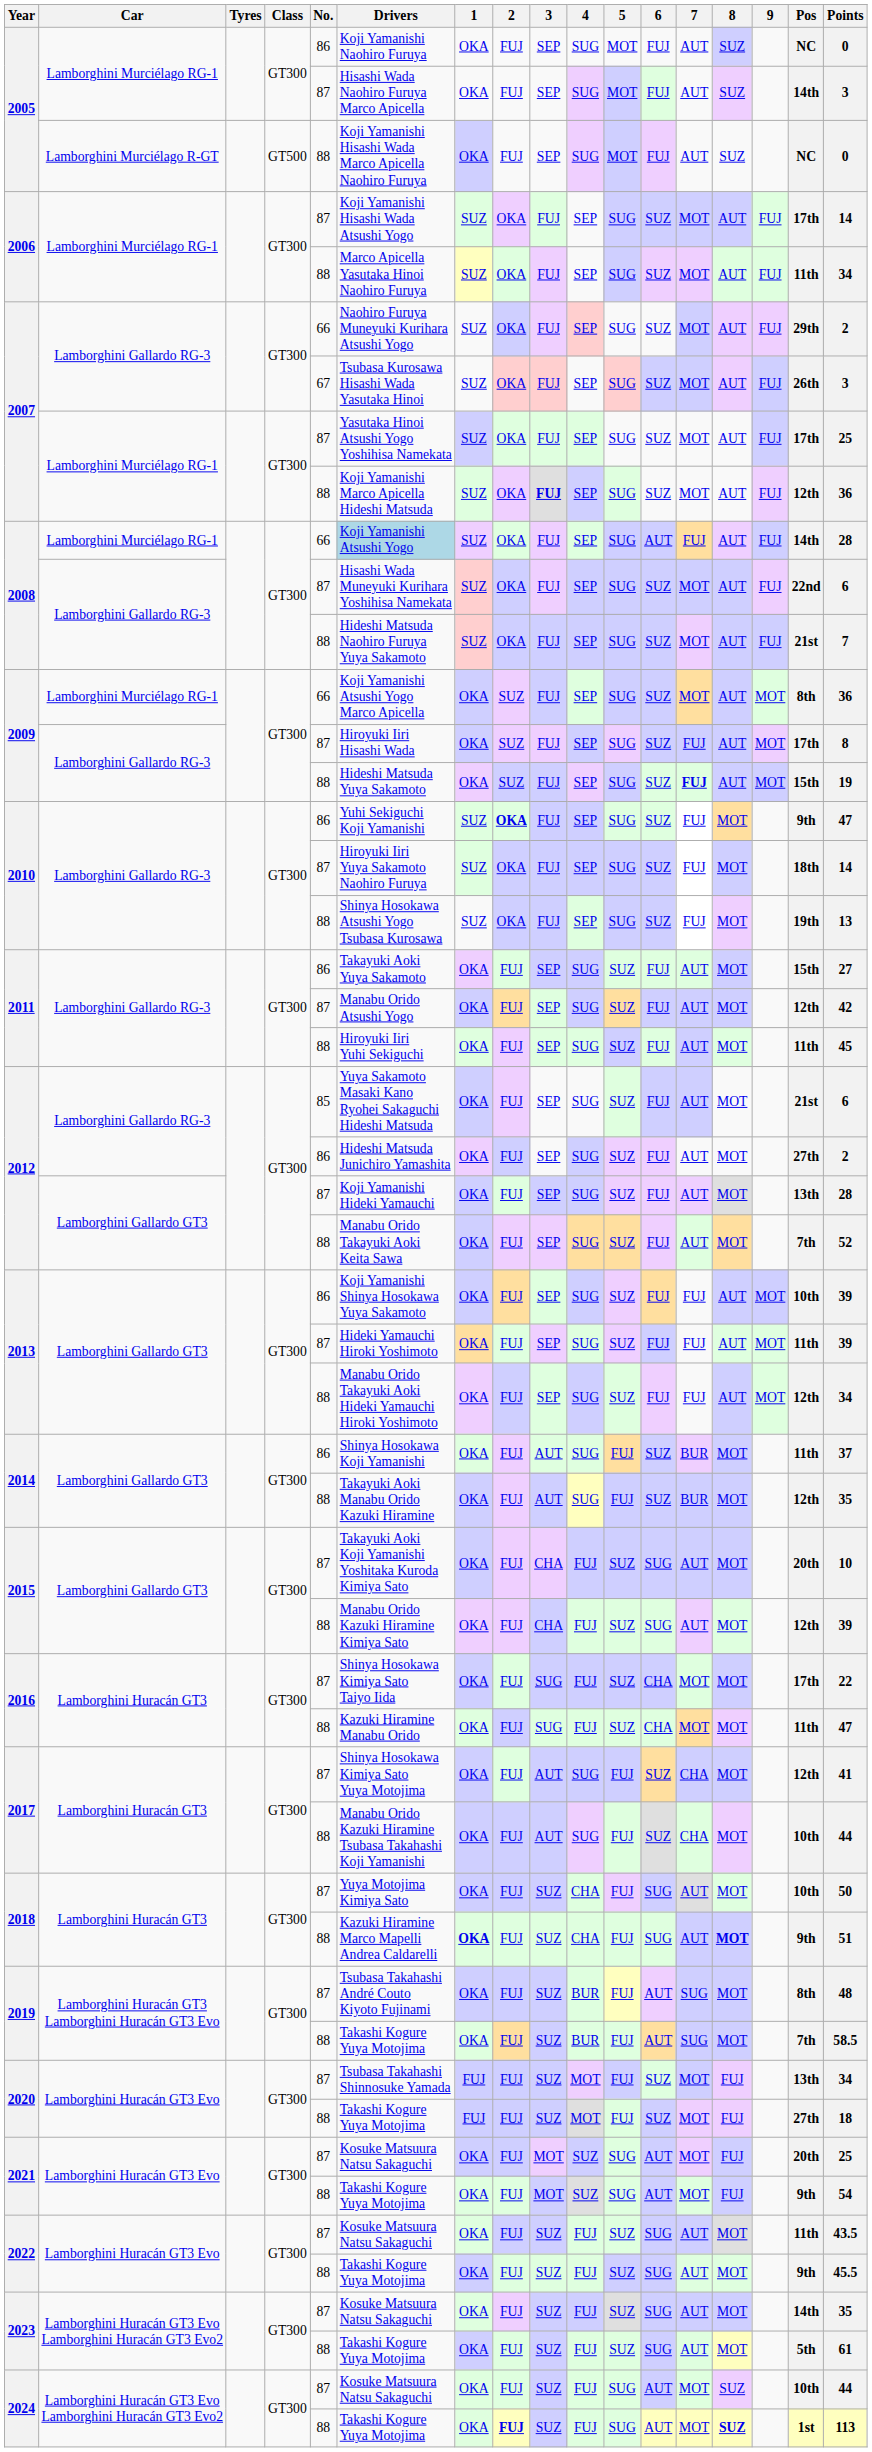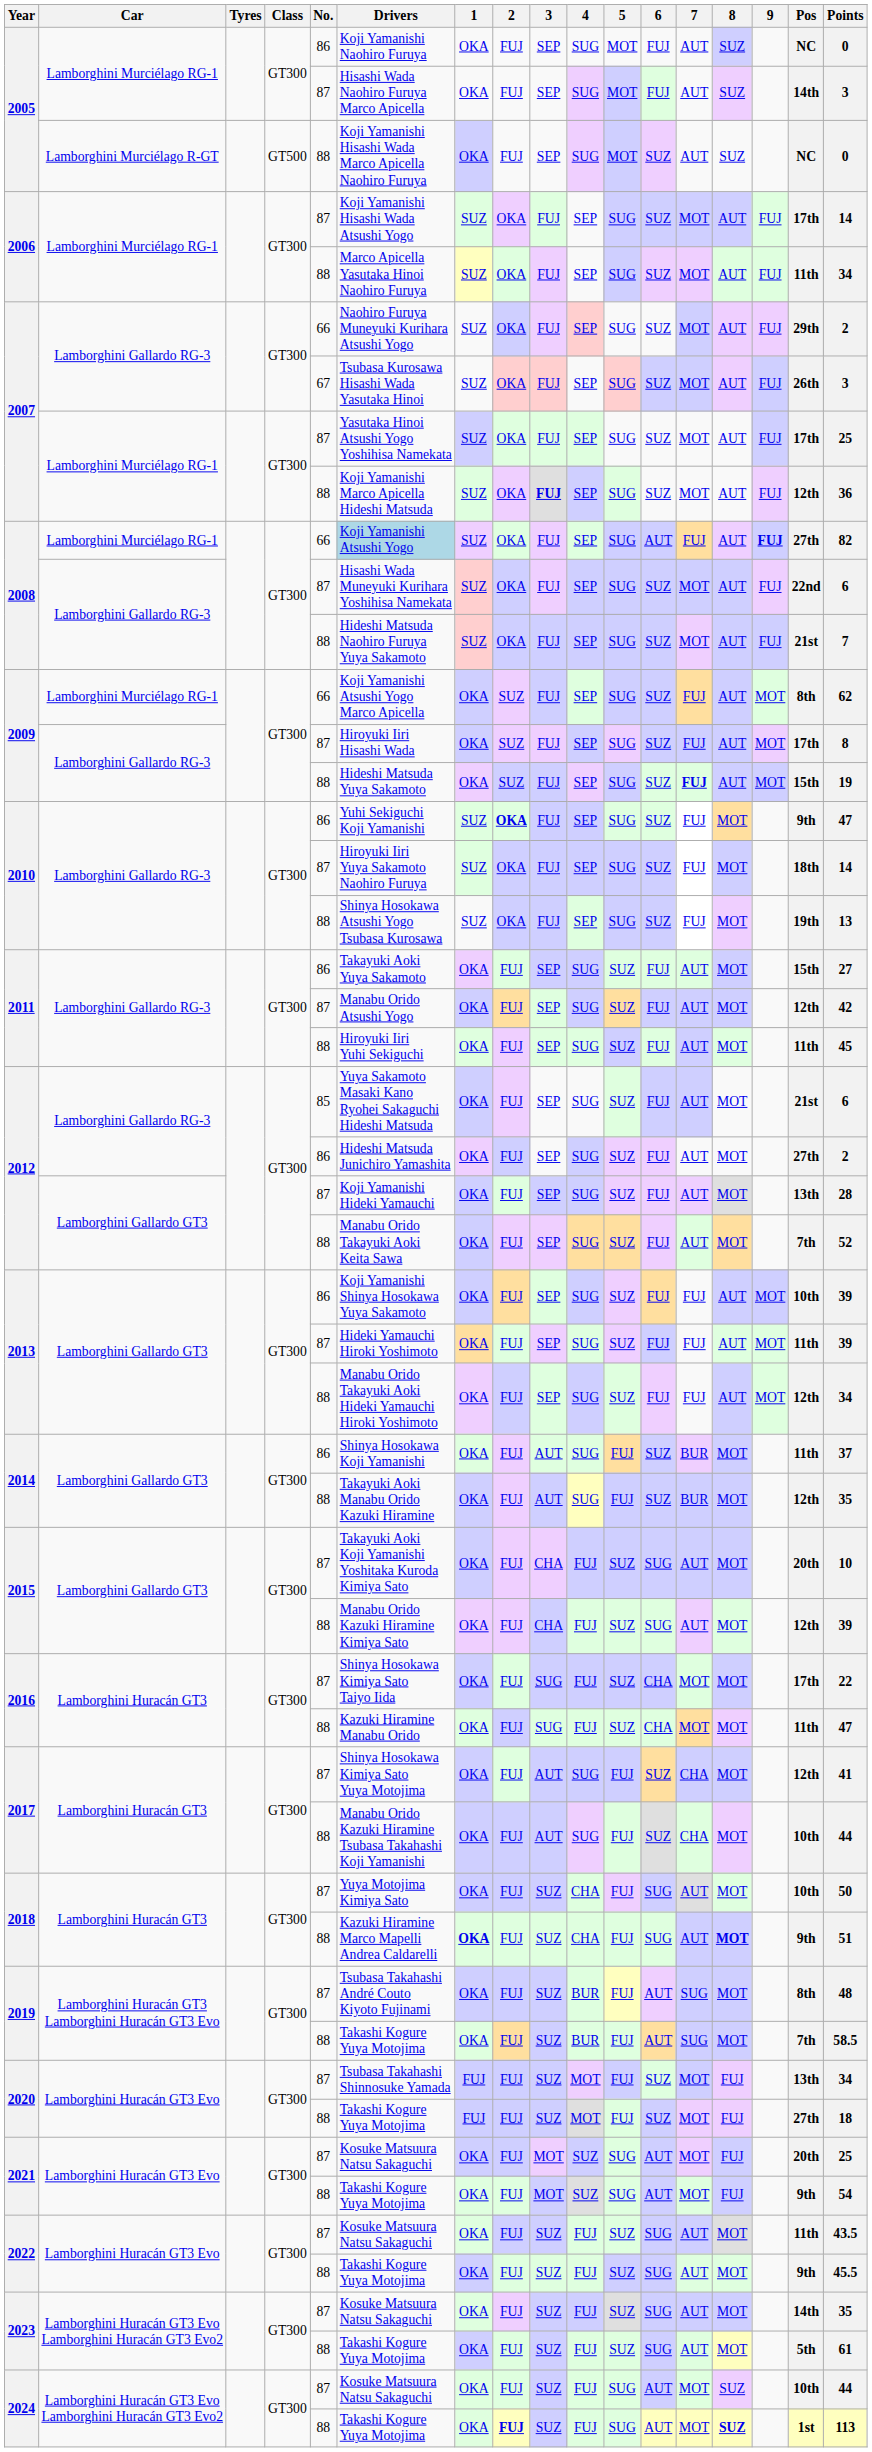2005 / Lamborghini Murciélago R-GT | 6: FUJ -> SUZ
2008 / Lamborghini Murciélago RG-1 | 9: normal -> bold
2008 / Lamborghini Murciélago RG-1 | Pos: 14th -> 27th
2008 / Lamborghini Murciélago RG-1 | Points: 28 -> 82
2009 / Lamborghini Murciélago RG-1 | 7: MOT -> FUJ
2009 / Lamborghini Murciélago RG-1 | Points: 36 -> 62
